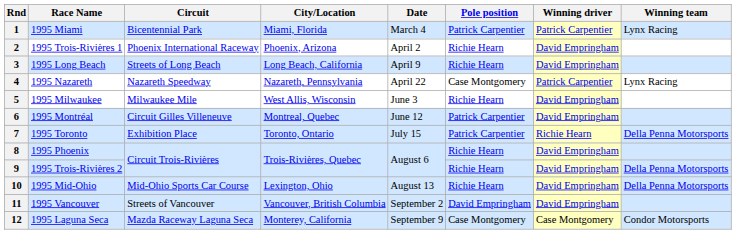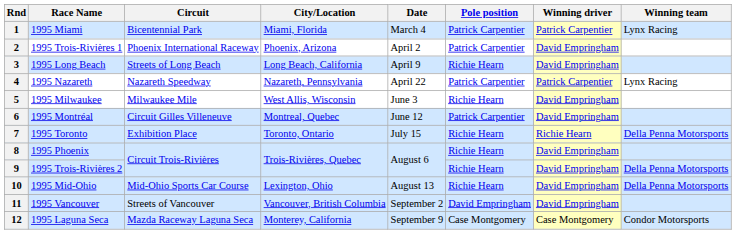2 | Pole position: Richie Hearn -> Patrick Carpentier
4 | Pole position: Case Montgomery -> Patrick Carpentier
7 | Pole position: Patrick Carpentier -> Richie Hearn
